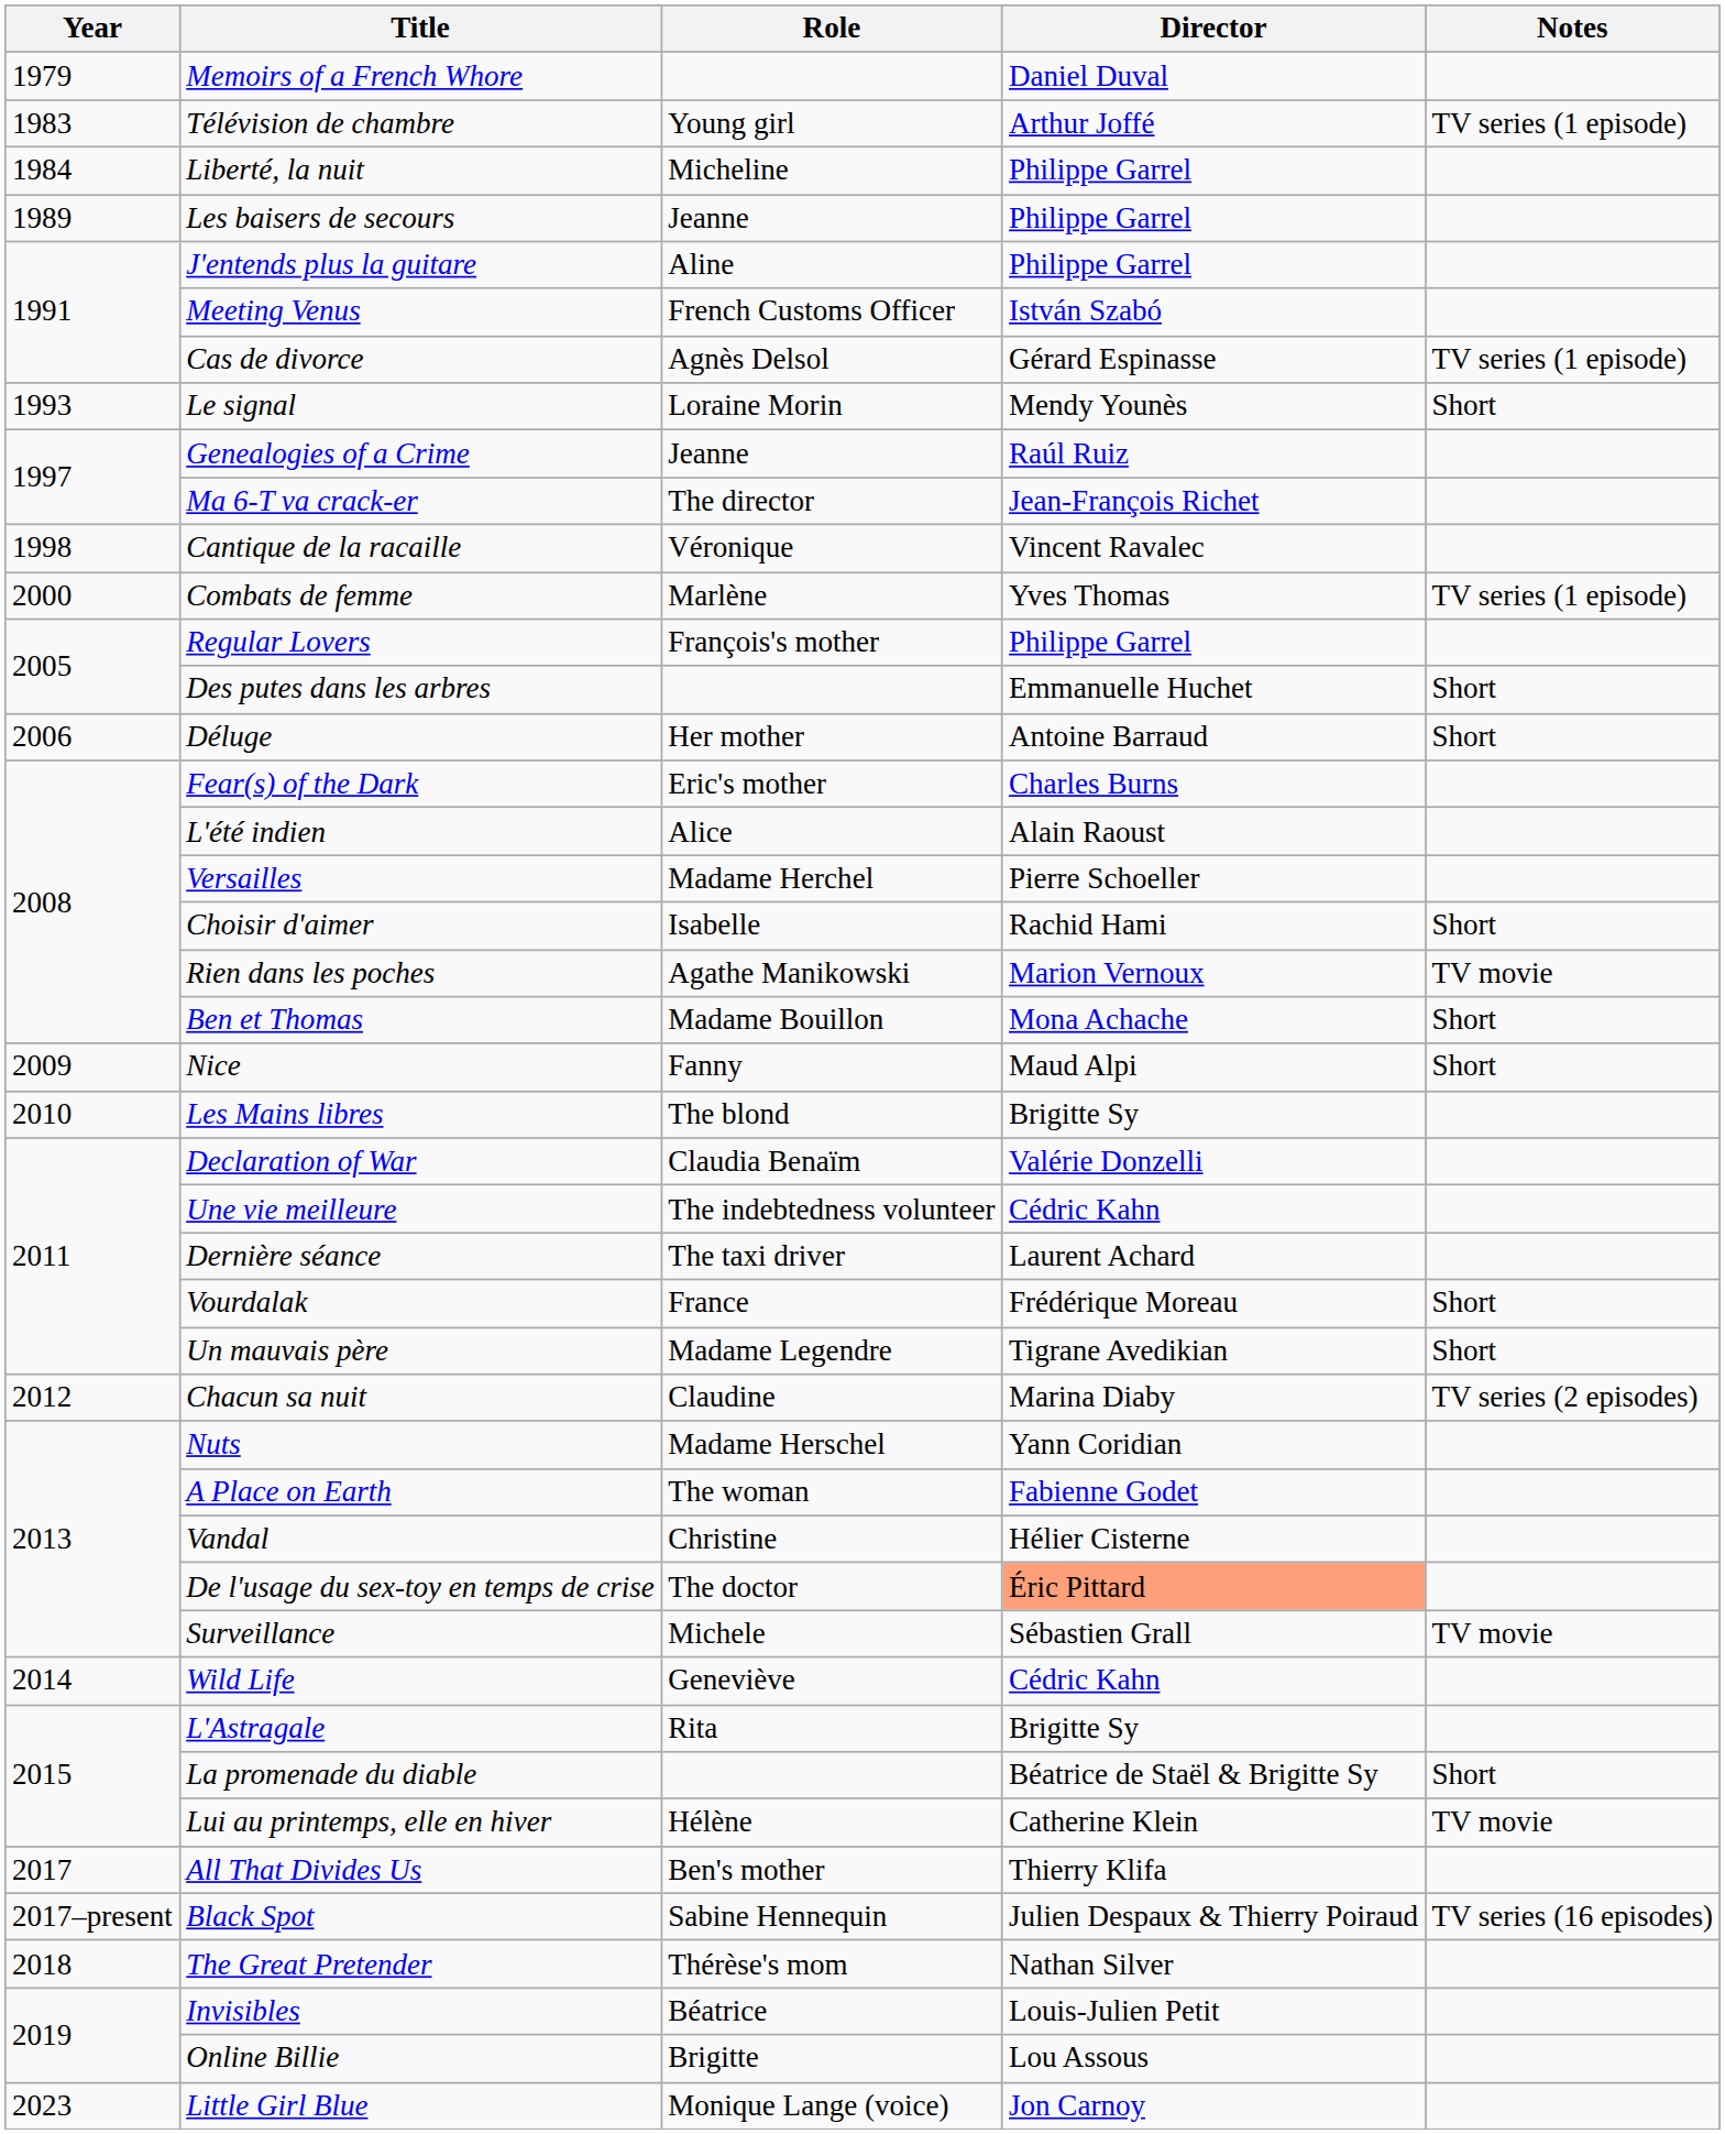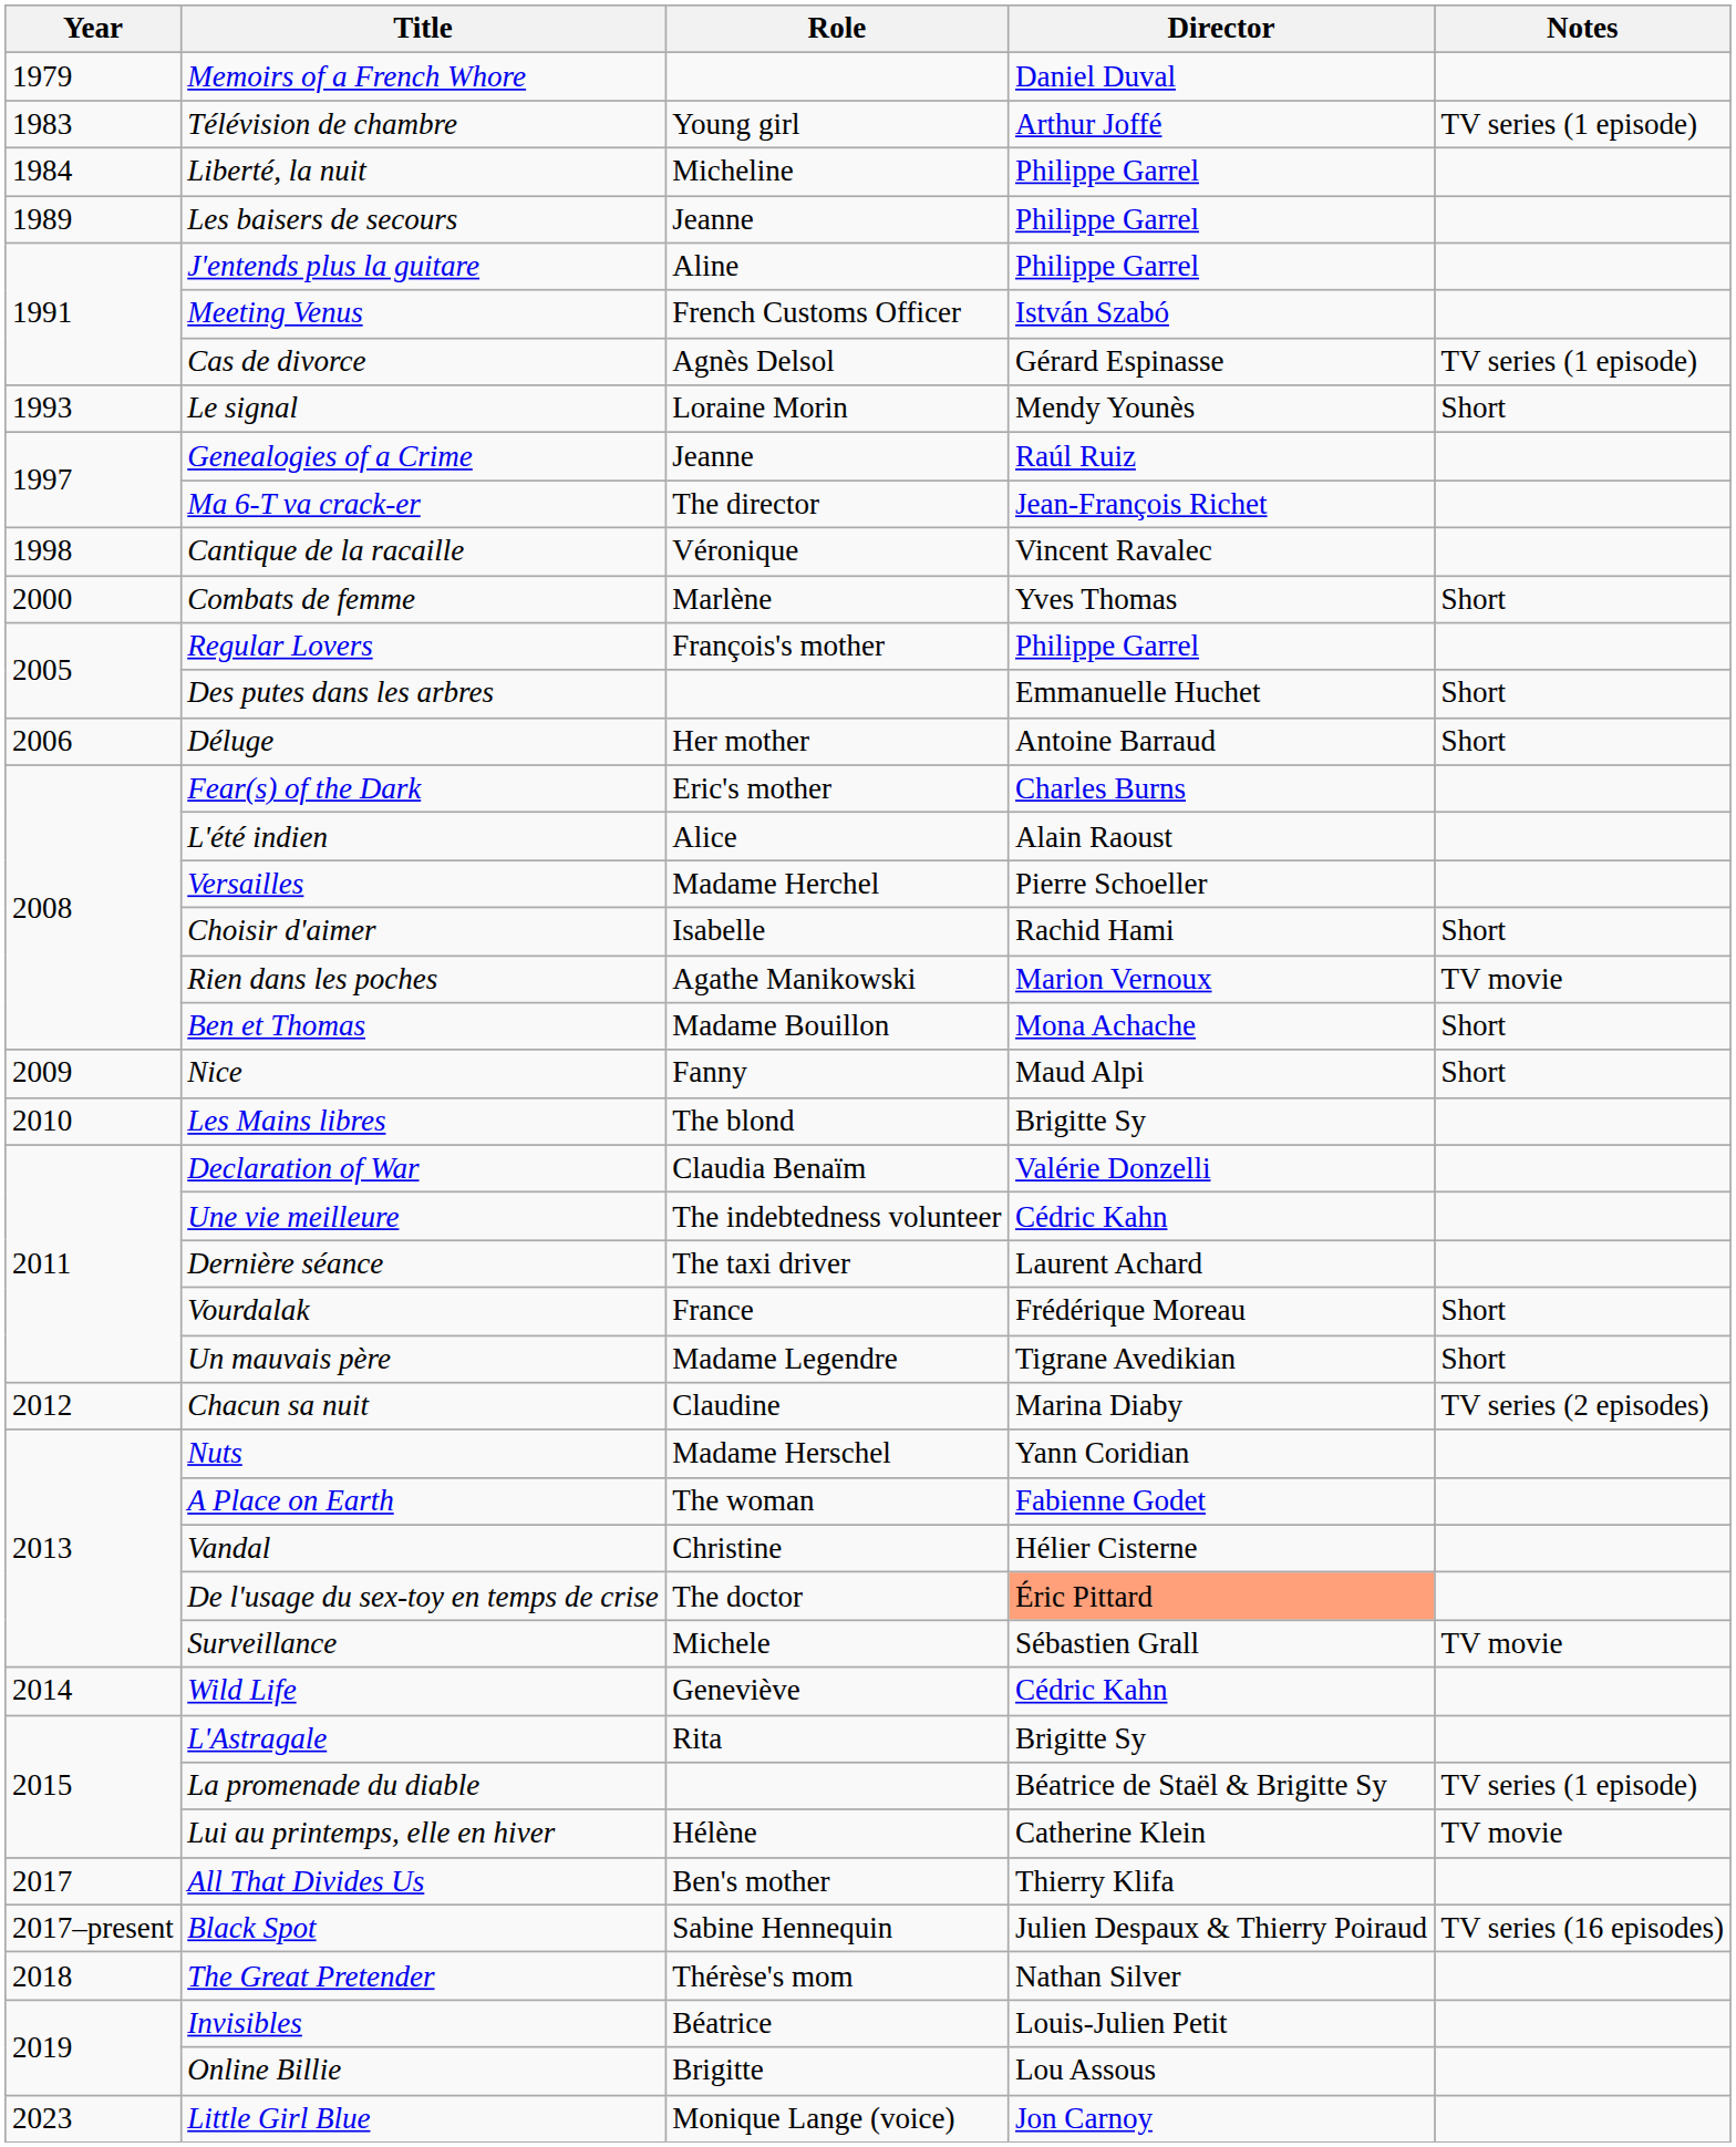Combats de femme | Notes: TV series (1 episode) -> Short
La promenade du diable | Notes: Short -> TV series (1 episode)
